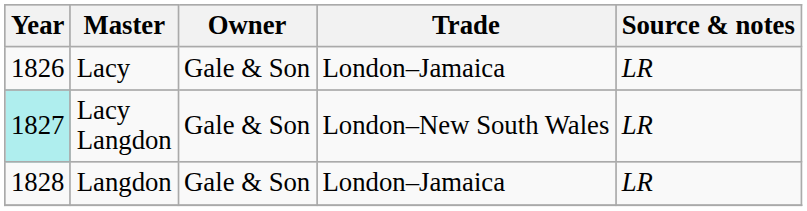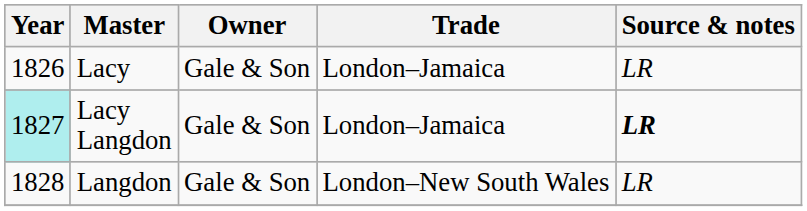Lacy Langdon | Trade: London–New South Wales -> London–Jamaica
Lacy Langdon | Source & notes: normal -> bold
Langdon | Trade: London–Jamaica -> London–New South Wales
